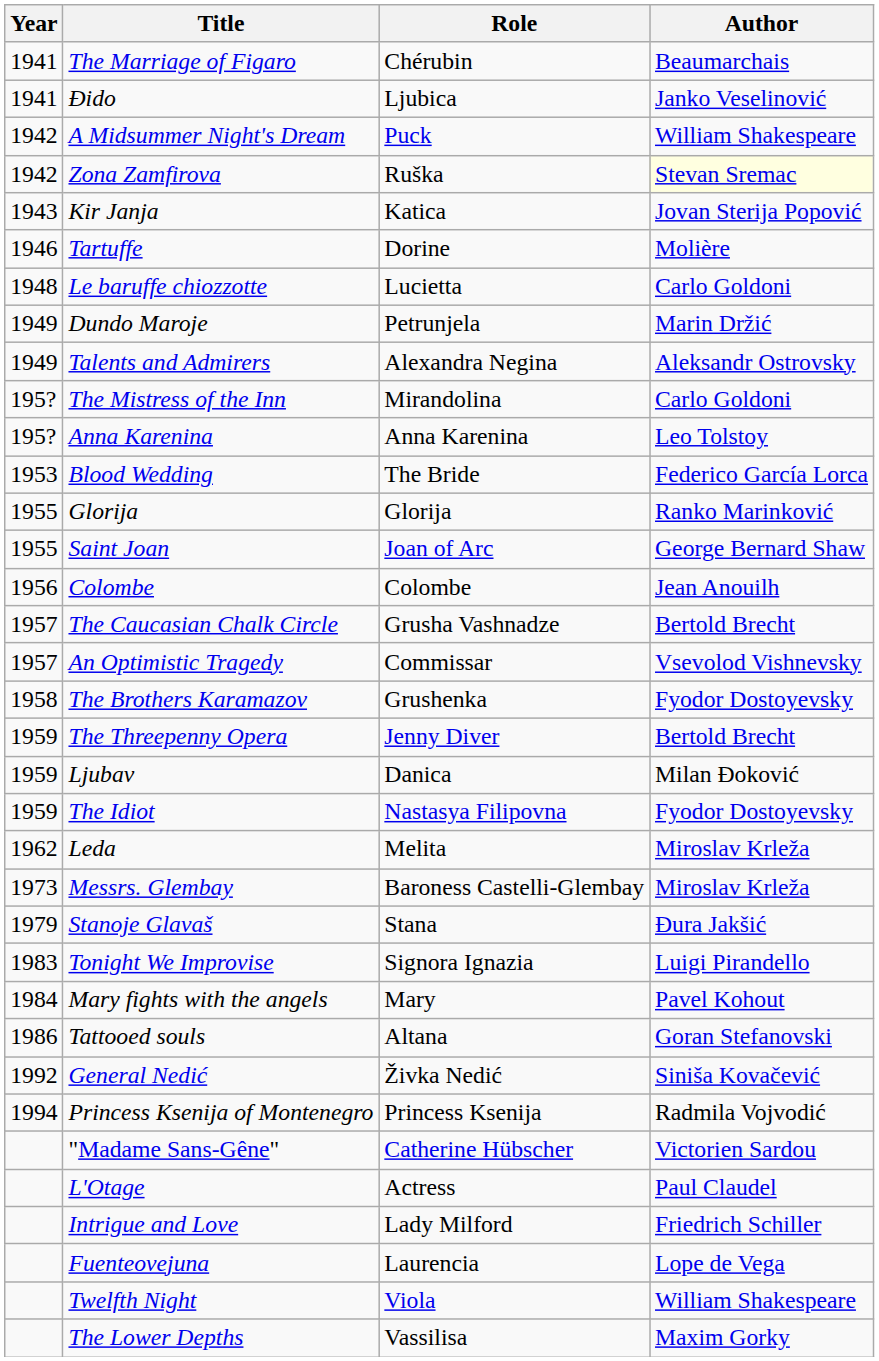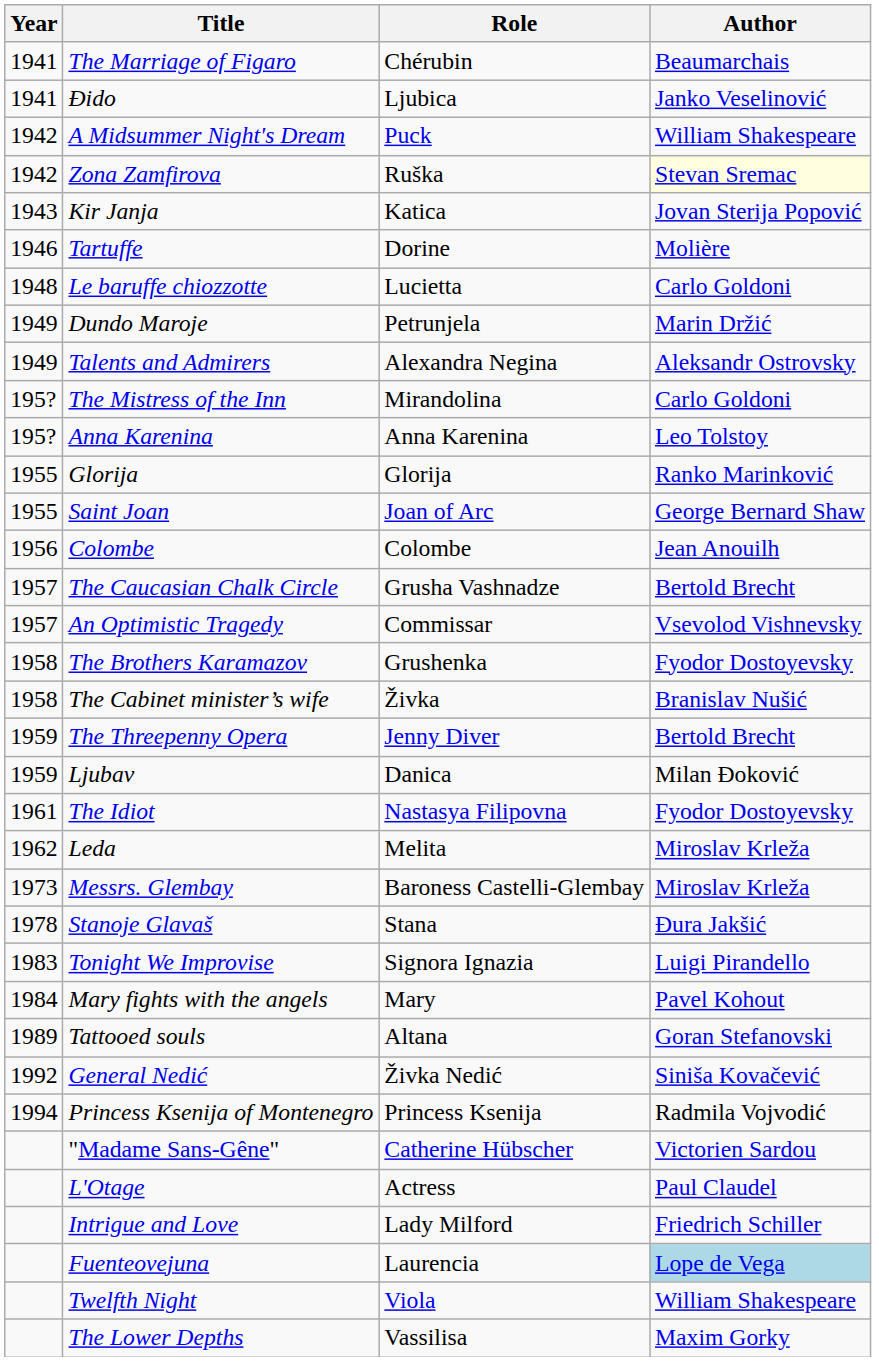- row: 1953 | Blood Wedding | The Bride | Federico García Lorca
+ row: 1958 | The Cabinet minister’s wife | Živka | Branislav Nušić
The Idiot | Year: 1959 -> 1961
Stanoje Glavaš | Year: 1979 -> 1978
Tattooed souls | Year: 1986 -> 1989
Fuenteovejuna | Author: no background -> lightblue background
